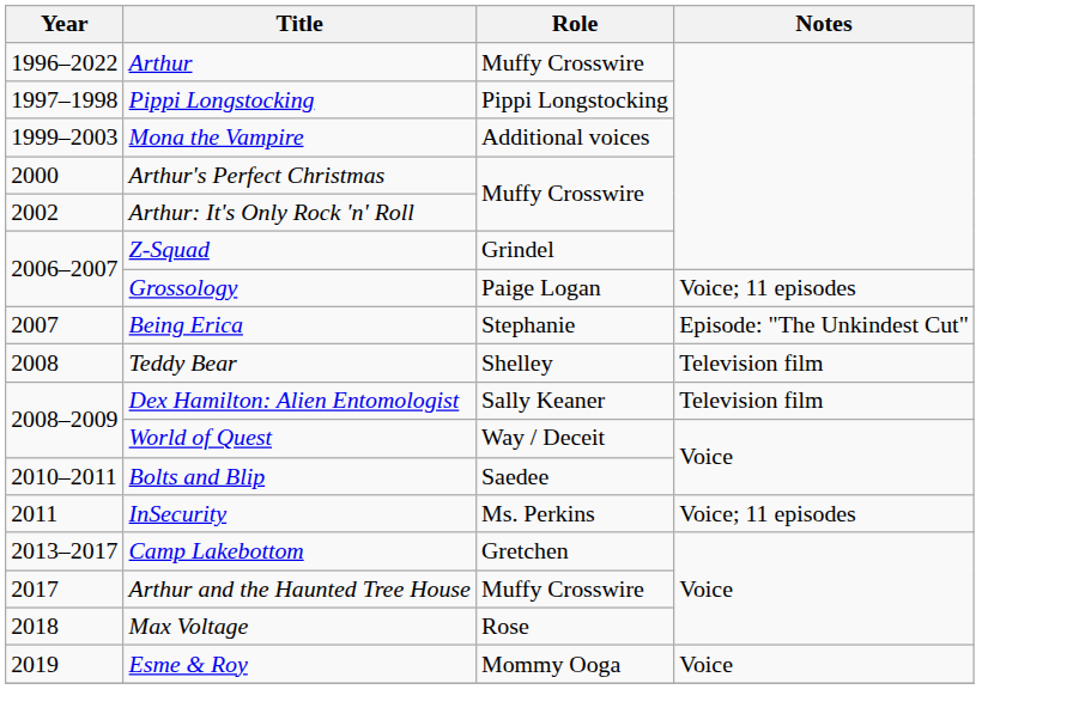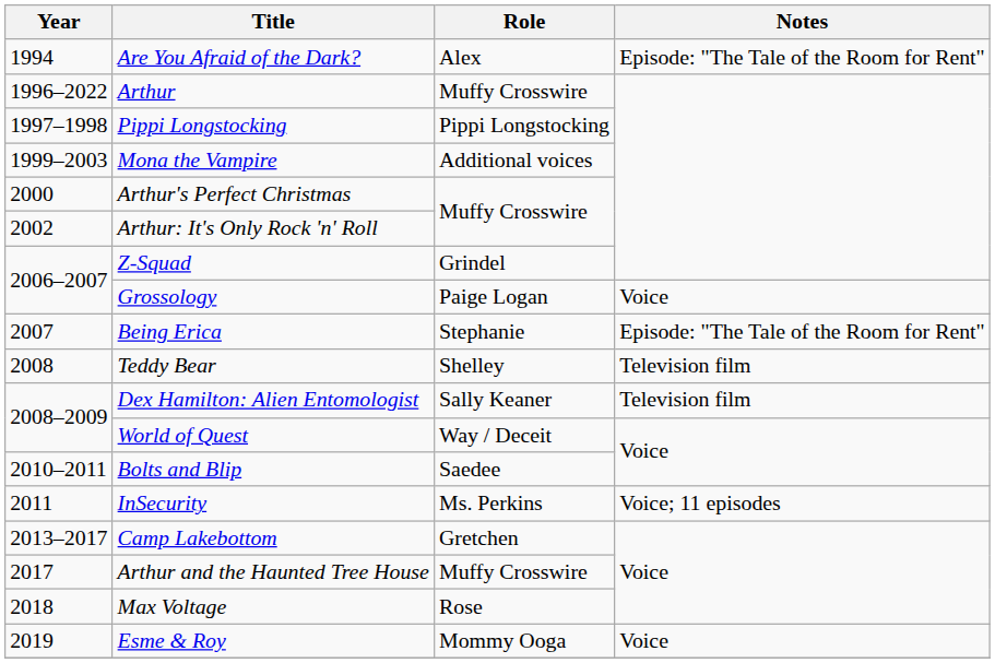+ row: 1994 | Are You Afraid of the Dark? | Alex | Episode: "The Tale of the Room for Rent"
Grossology | Notes: Voice; 11 episodes -> Voice
Being Erica | Notes: Episode: "The Unkindest Cut" -> Episode: "The Tale of the Room for Rent"
